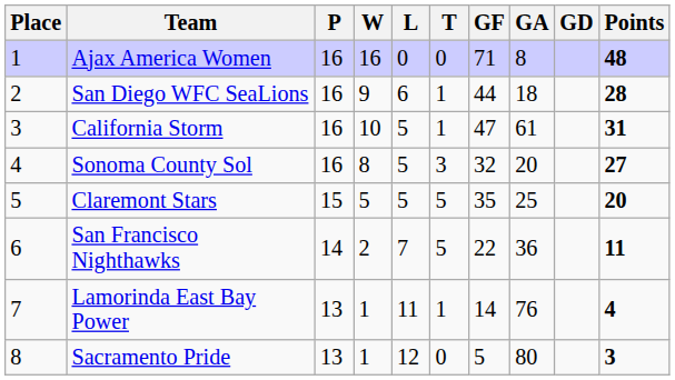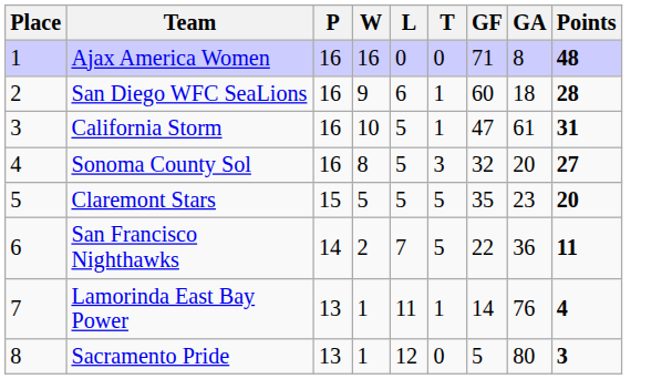- column: GD
San Diego WFC SeaLions | GF: 44 -> 60
Claremont Stars | GA: 25 -> 23
